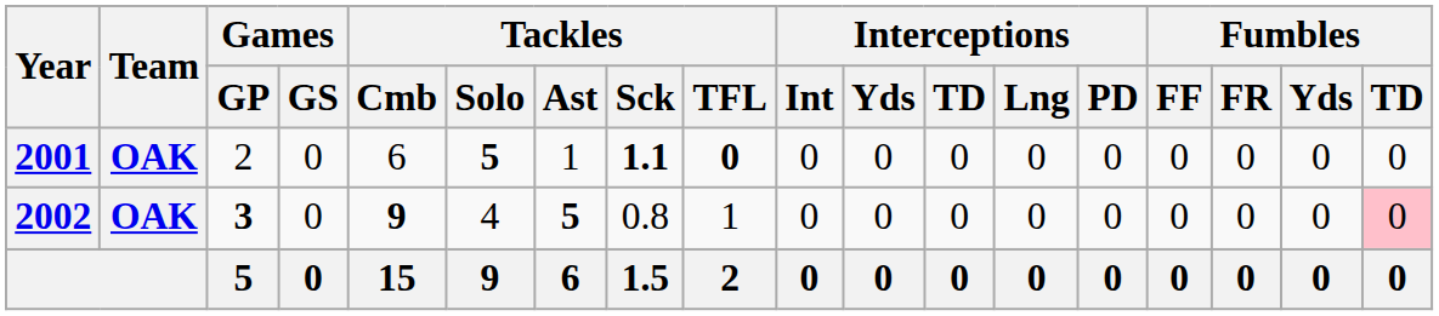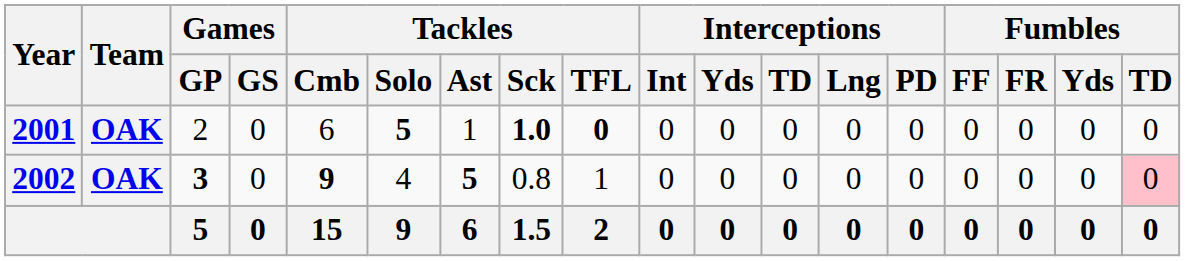2001 | Tackles / Sck: 1.1 -> 1.0
